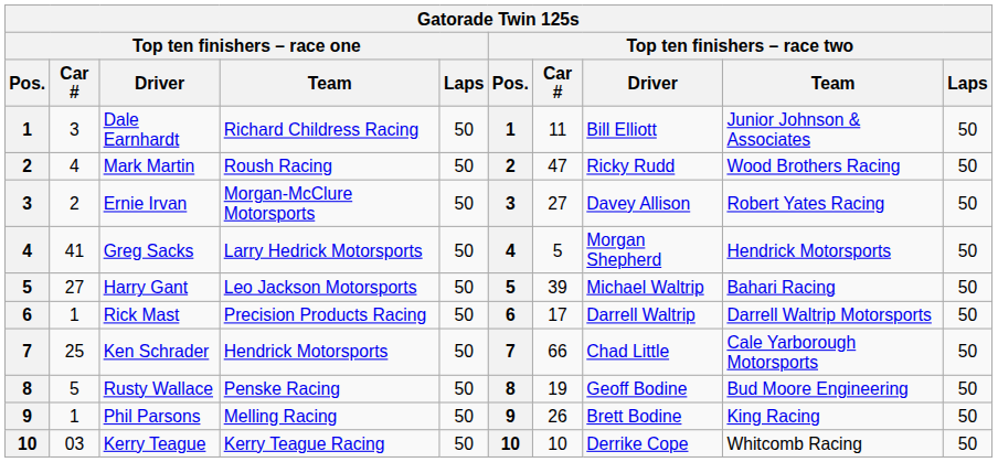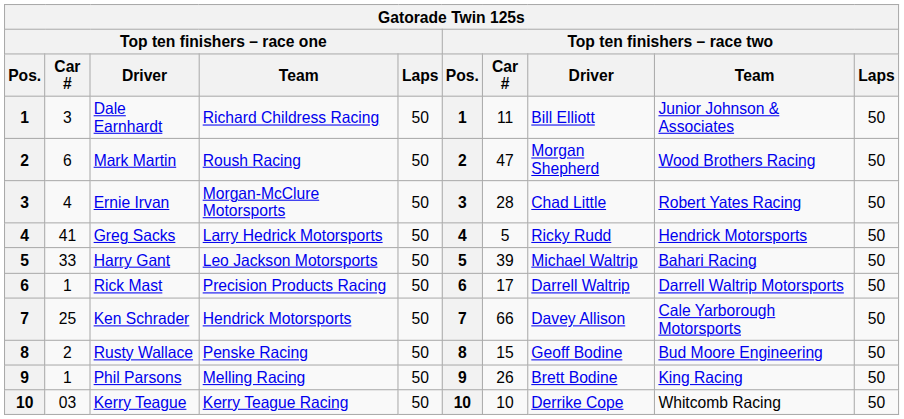Mark Martin | Top ten finishers – race one / Car #: 4 -> 6
Mark Martin | Top ten finishers – race two / Driver: Ricky Rudd -> Morgan Shepherd
Ernie Irvan | Top ten finishers – race one / Car #: 2 -> 4
Ernie Irvan | Top ten finishers – race two / Car #: 27 -> 28
Ernie Irvan | Top ten finishers – race two / Driver: Davey Allison -> Chad Little
Greg Sacks | Top ten finishers – race two / Driver: Morgan Shepherd -> Ricky Rudd
Harry Gant | Top ten finishers – race one / Car #: 27 -> 33
Ken Schrader | Top ten finishers – race two / Driver: Chad Little -> Davey Allison
Rusty Wallace | Top ten finishers – race one / Car #: 5 -> 2
Rusty Wallace | Top ten finishers – race two / Car #: 19 -> 15
